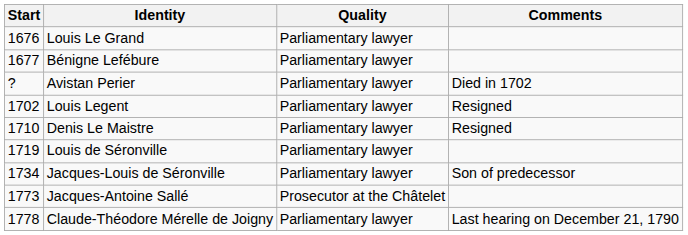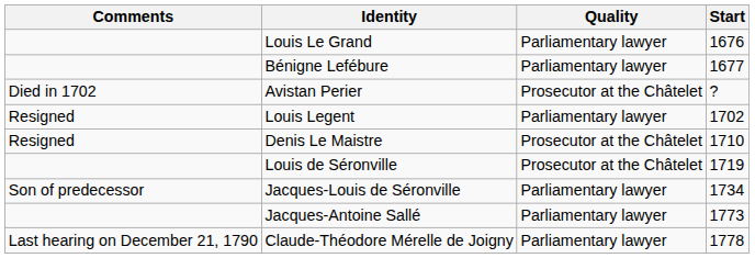columns swapped: Start <-> Comments
Avistan Perier | Quality: Parliamentary lawyer -> Prosecutor at the Châtelet
Denis Le Maistre | Quality: Parliamentary lawyer -> Prosecutor at the Châtelet
Louis de Séronville | Quality: Parliamentary lawyer -> Prosecutor at the Châtelet
Jacques-Antoine Sallé | Quality: Prosecutor at the Châtelet -> Parliamentary lawyer
